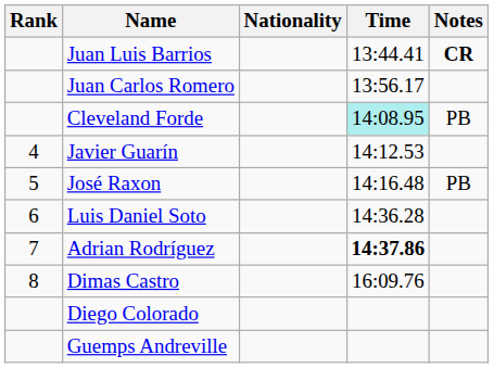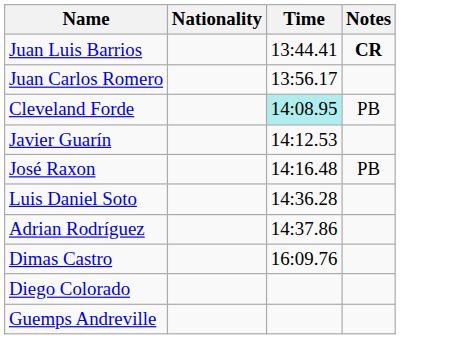- column: Rank | 4 | 5 | 6 | 7 | 8
Adrian Rodríguez | Time: bold -> normal
